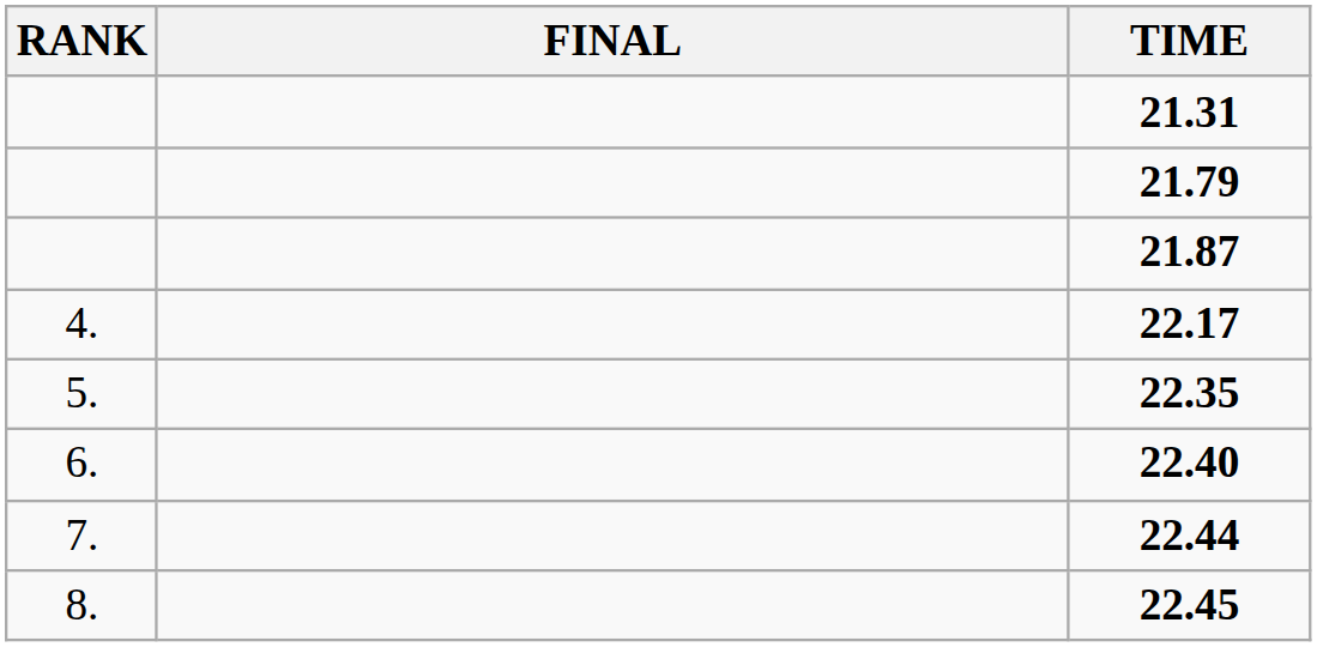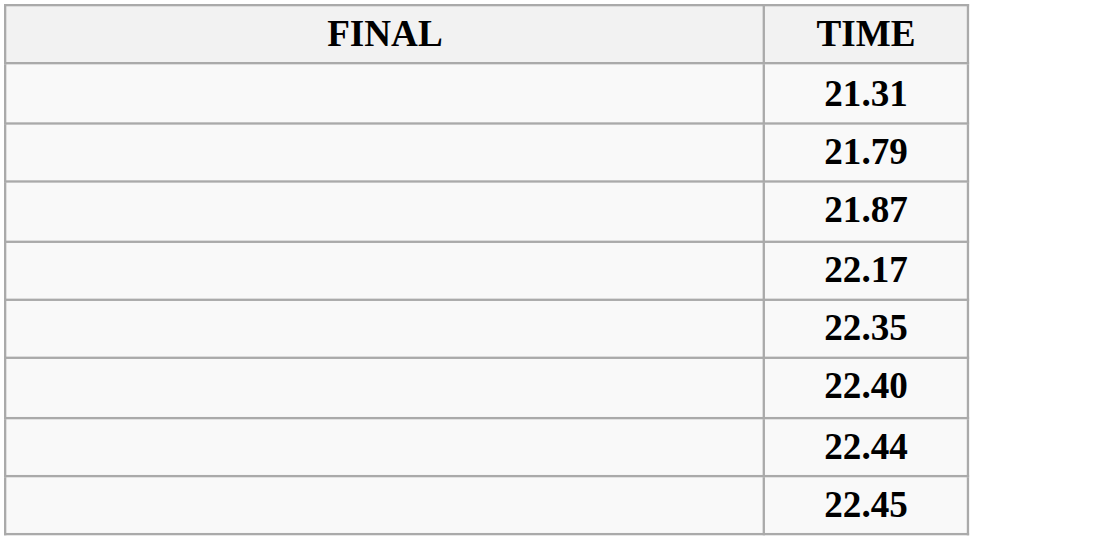- column: RANK | 4. | 5. | 6. | 7. | 8.
